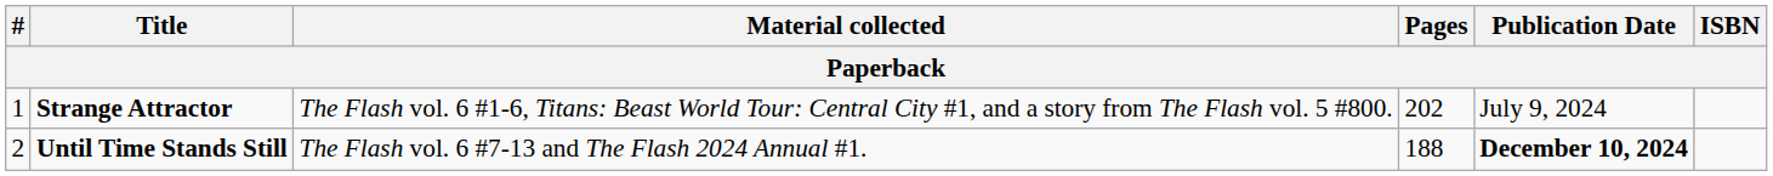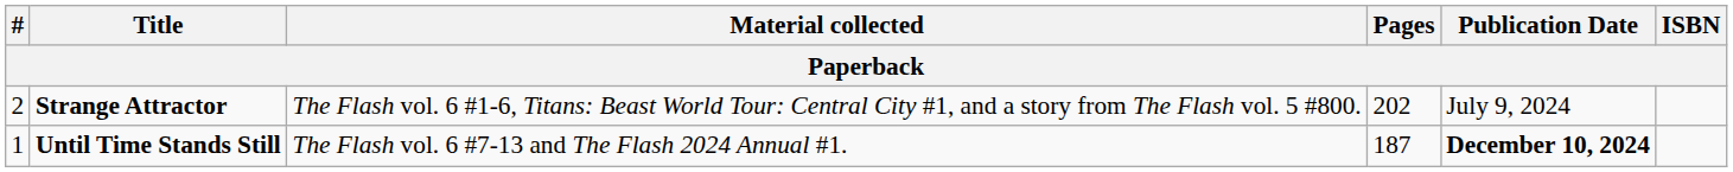Strange Attractor | #: 1 -> 2
Until Time Stands Still | #: 2 -> 1
Until Time Stands Still | Pages: 188 -> 187
